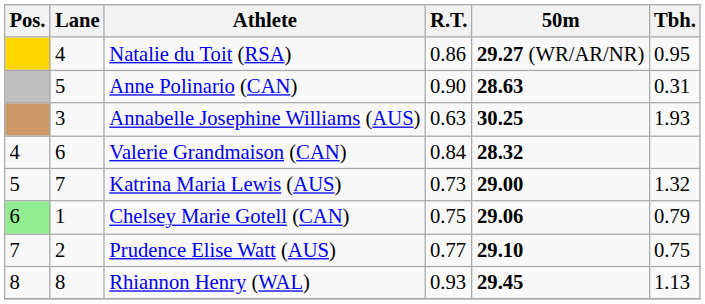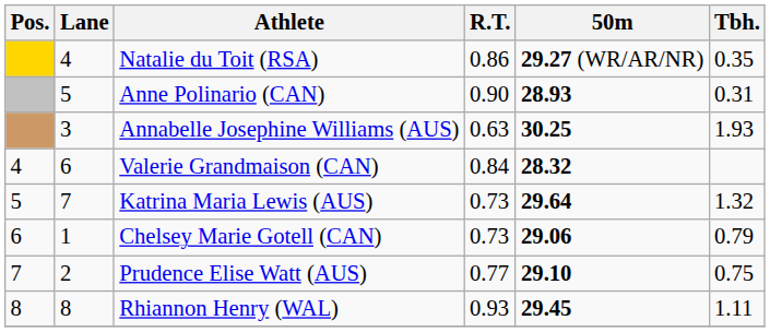Natalie du Toit (RSA) | Tbh.: 0.95 -> 0.35
Anne Polinario (CAN) | 50m: 28.63 -> 28.93
Katrina Maria Lewis (AUS) | 50m: 29.00 -> 29.64
Chelsey Marie Gotell (CAN) | Pos.: lightgreen background -> no background
Chelsey Marie Gotell (CAN) | R.T.: 0.75 -> 0.73
Rhiannon Henry (WAL) | Tbh.: 1.13 -> 1.11
